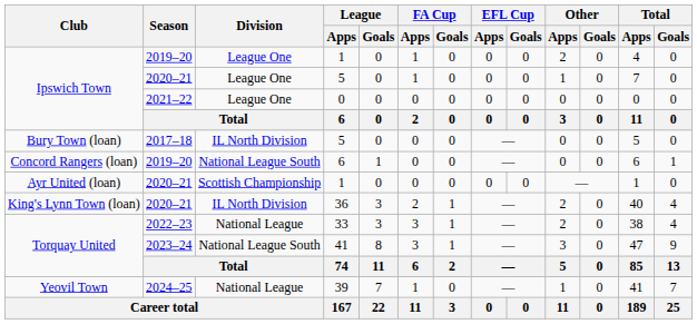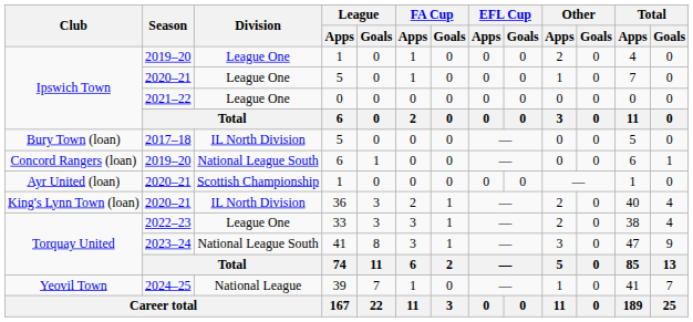33 | Division: National League -> League One
